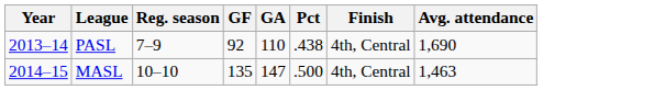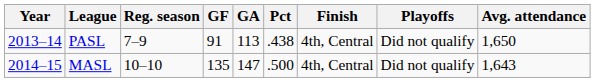+ column: Playoffs | Did not qualify | Did not qualify
PASL | GF: 92 -> 91
PASL | GA: 110 -> 113
PASL | Avg. attendance: 1,690 -> 1,650
MASL | Avg. attendance: 1,463 -> 1,643
